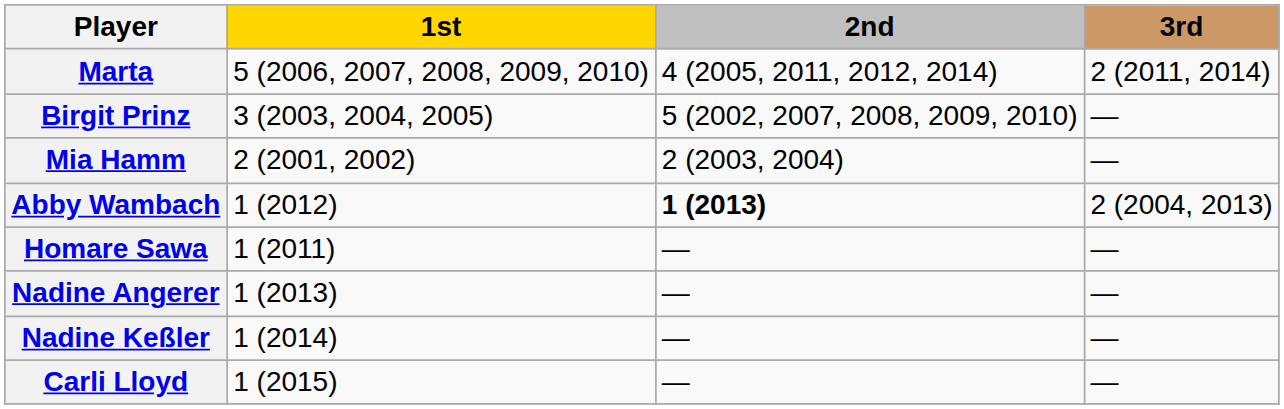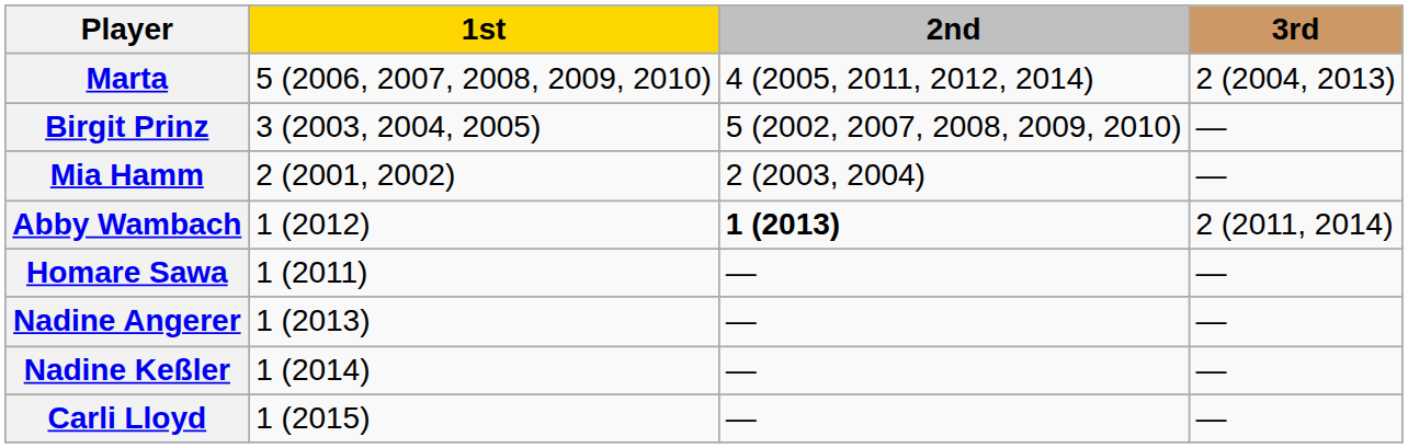Marta | 3rd: 2 (2011, 2014) -> 2 (2004, 2013)
Abby Wambach | 3rd: 2 (2004, 2013) -> 2 (2011, 2014)
